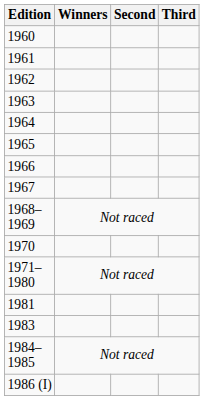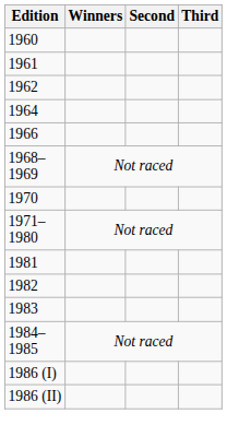- row: 1963
- row: 1965
- row: 1967
+ row: 1982
+ row: 1986 (II)
